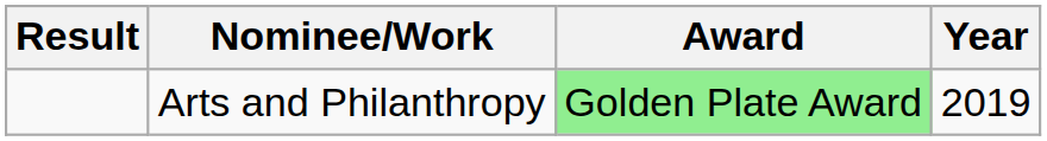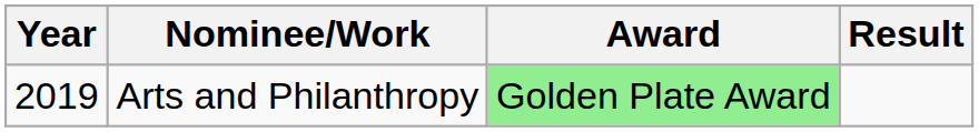columns swapped: Year <-> Result
